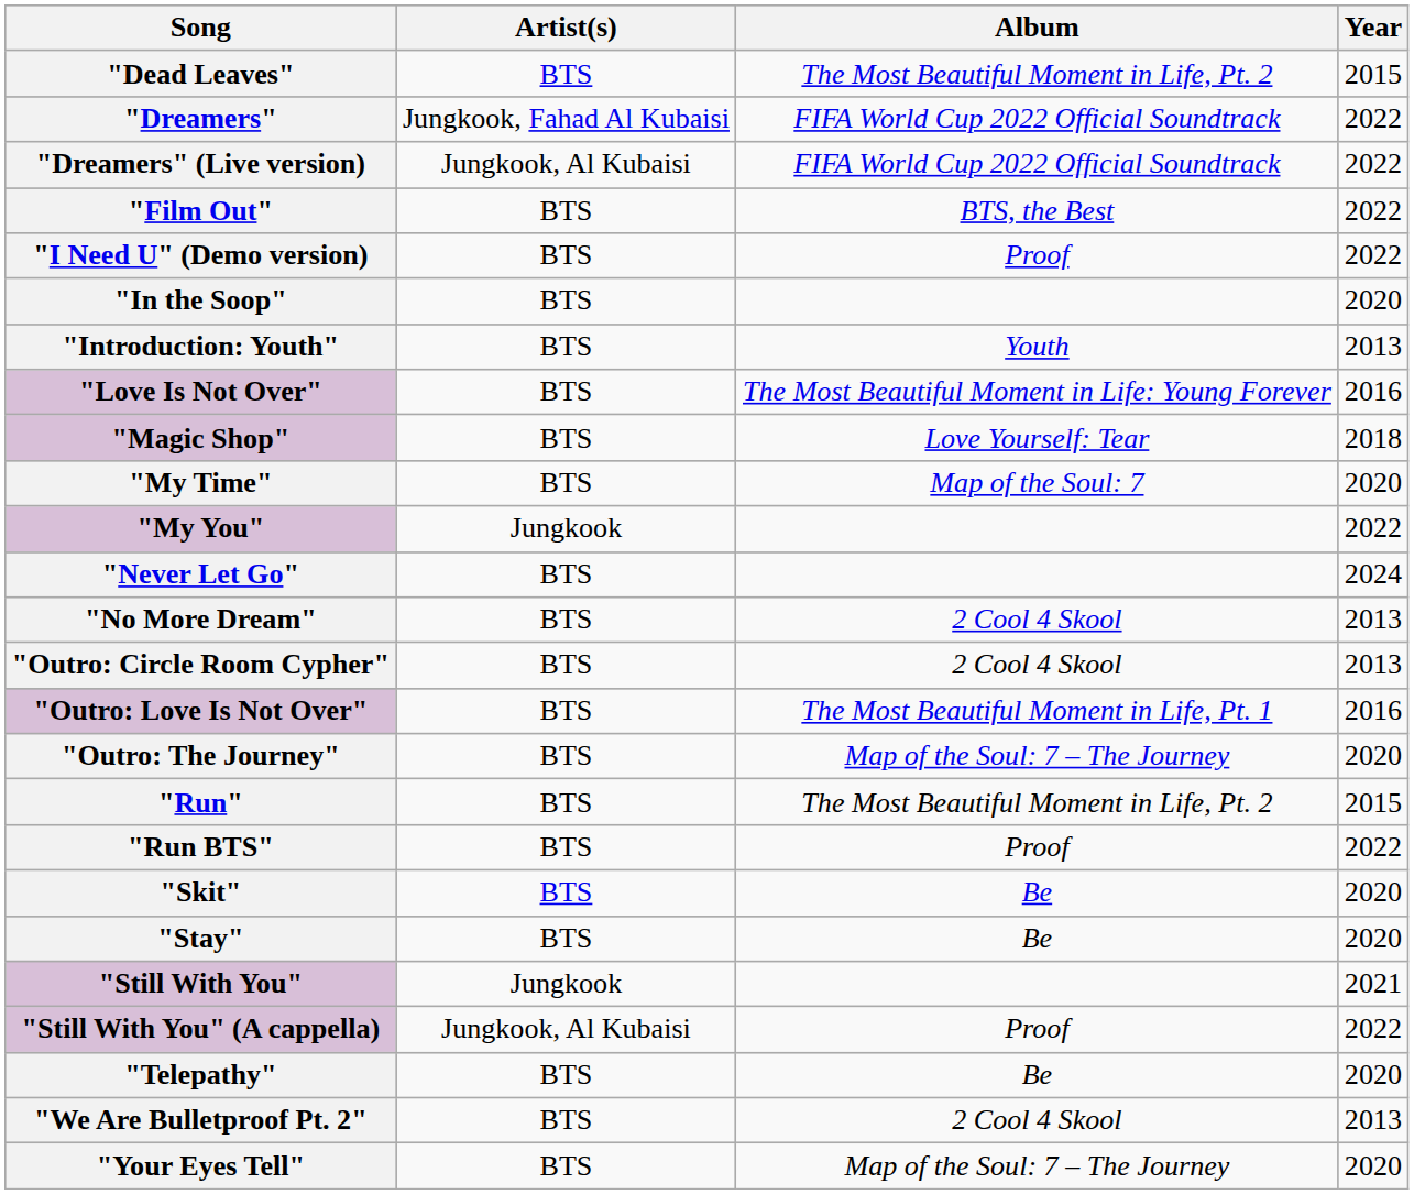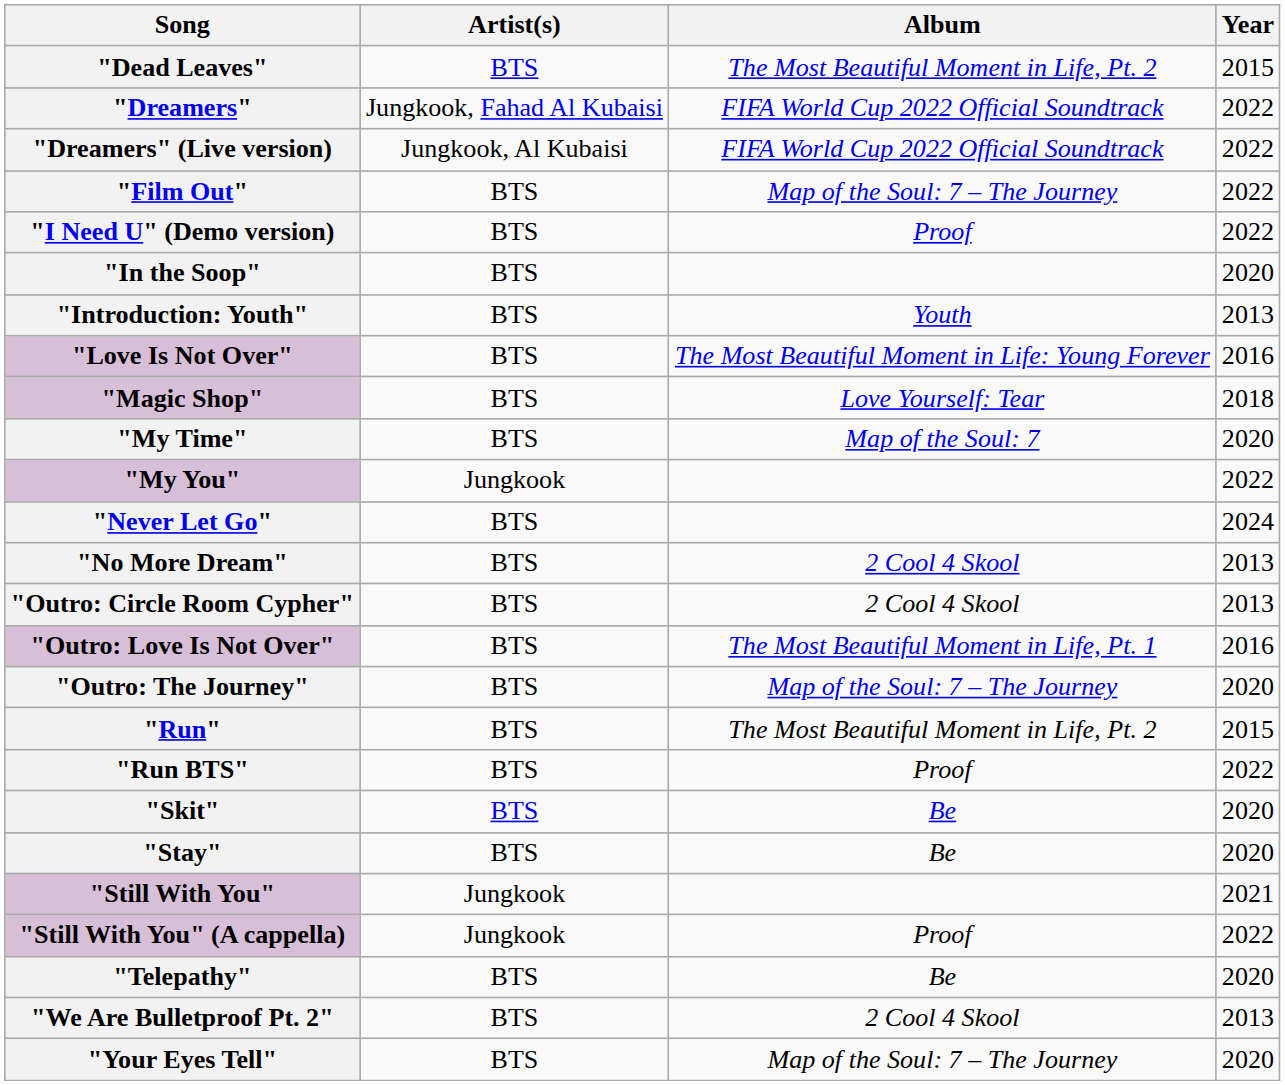"Film Out" | Album: BTS, the Best -> Map of the Soul: 7 – The Journey
"Still With You" (A cappella) | Artist(s): Jungkook, Al Kubaisi -> Jungkook
